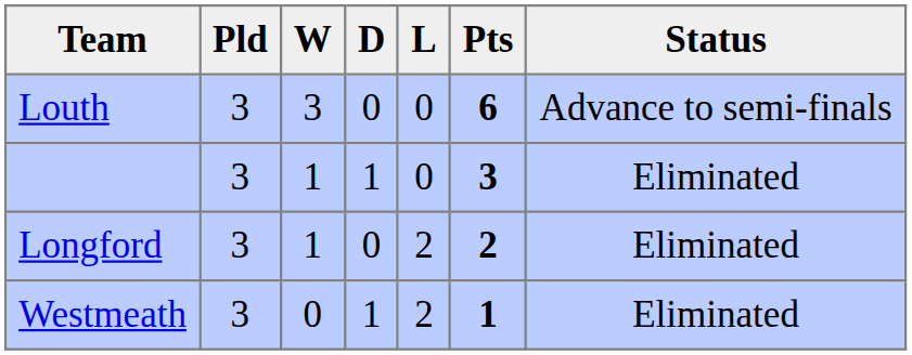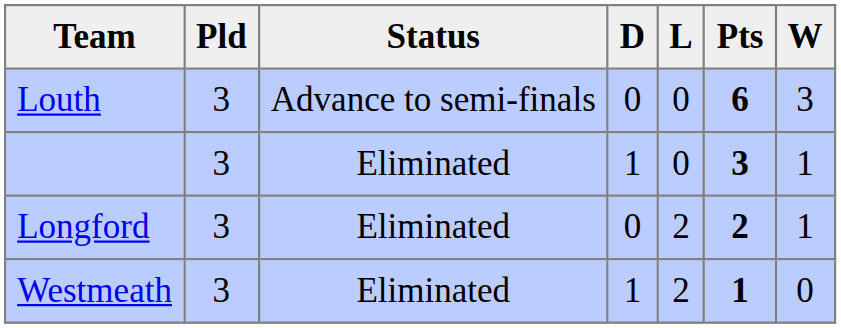columns swapped: W <-> Status
